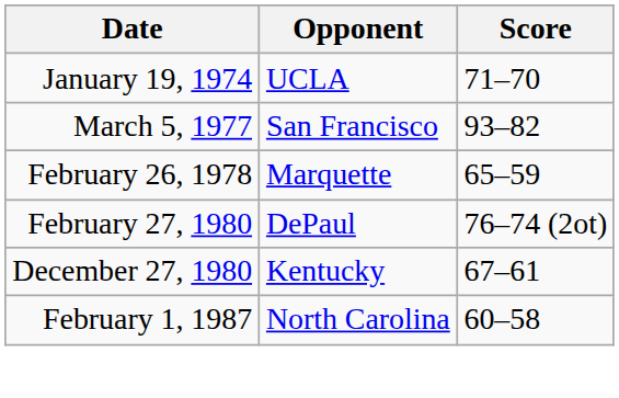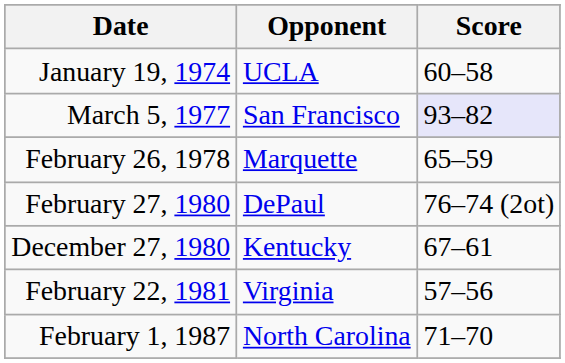January 19, 1974 | Score: 71–70 -> 60–58
March 5, 1977 | Score: no background -> lavender background
+ row: February 22, 1981 | Virginia | 57–56
February 1, 1987 | Score: 60–58 -> 71–70
